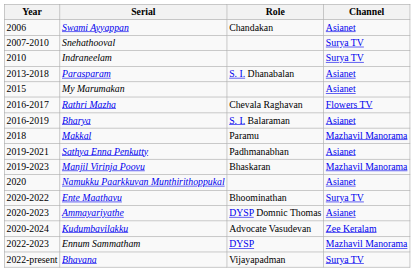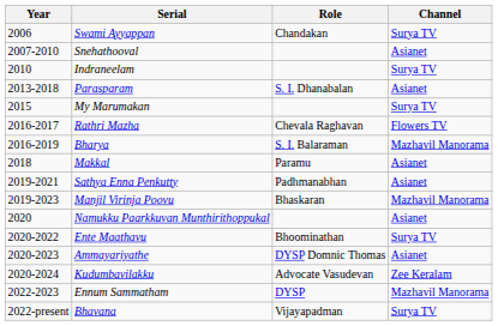Swami Ayyappan | Channel: Asianet -> Surya TV
Snehathooval | Channel: Surya TV -> Asianet
My Marumakan | Channel: Asianet -> Surya TV
Bharya | Channel: Asianet -> Mazhavil Manorama
Makkal | Channel: Mazhavil Manorama -> Asianet
